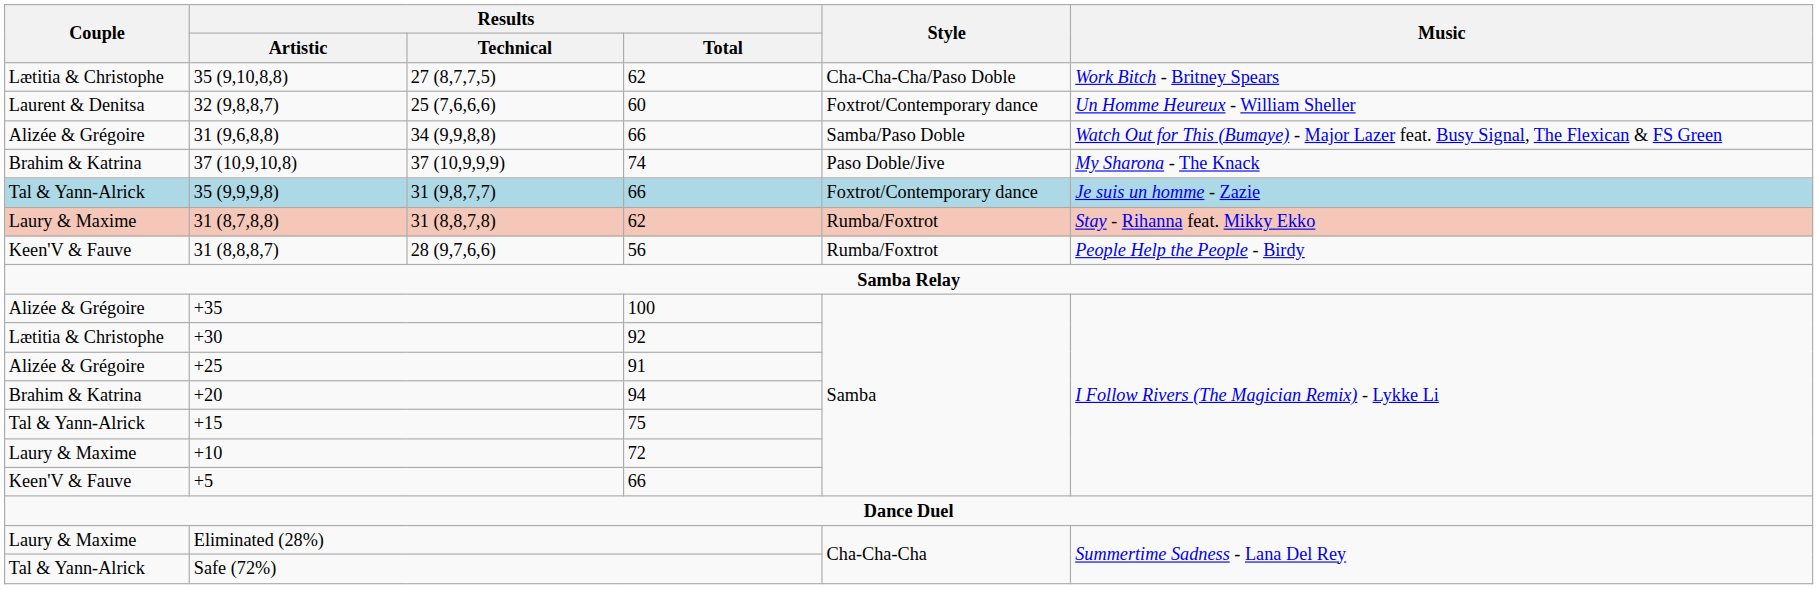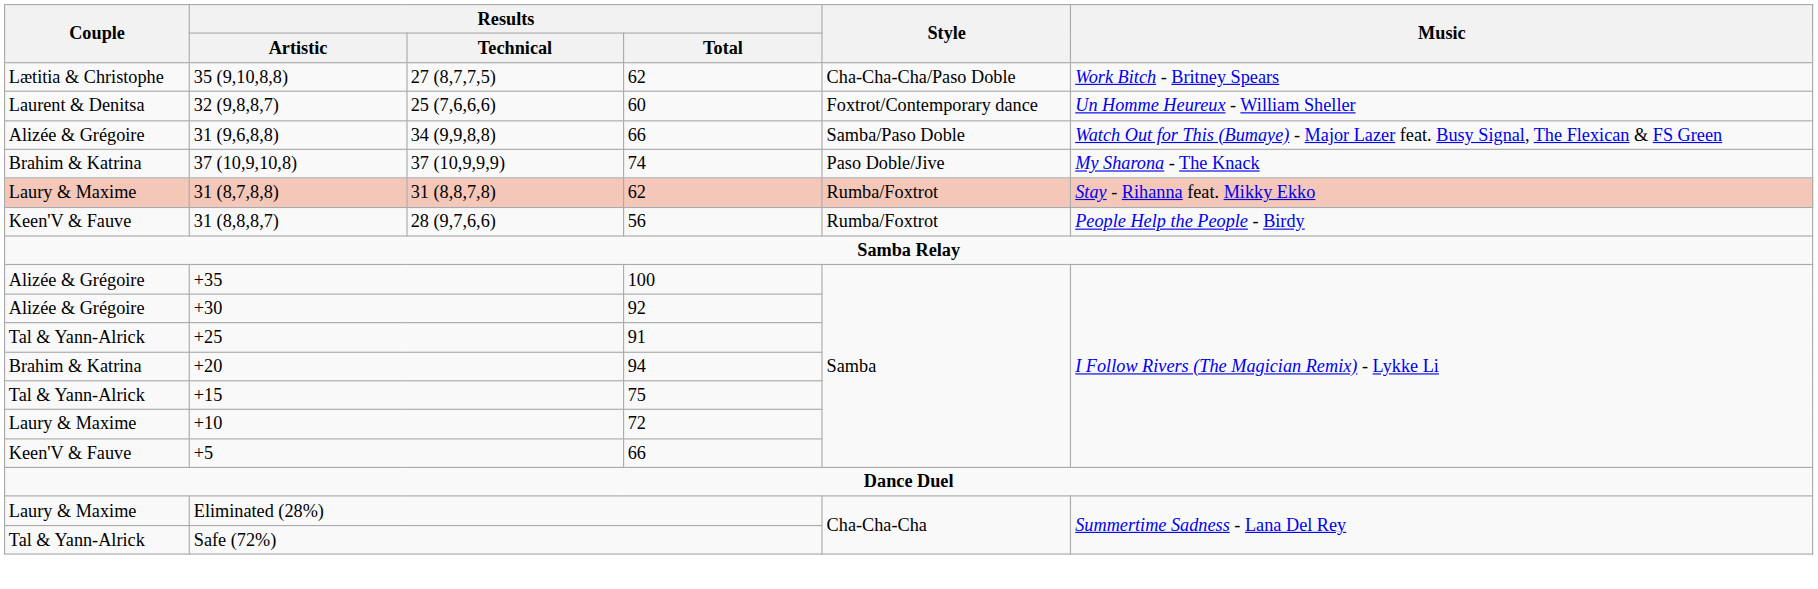- row: Tal & Yann-Alrick | 35 (9,9,9,8) | 31 (9,8,7,7) | 66 | Foxtrot/Contemporary dance | Je suis un homme - Zazie
+30 | Couple: Lætitia & Christophe -> Alizée & Grégoire
+25 | Couple: Alizée & Grégoire -> Tal & Yann-Alrick
